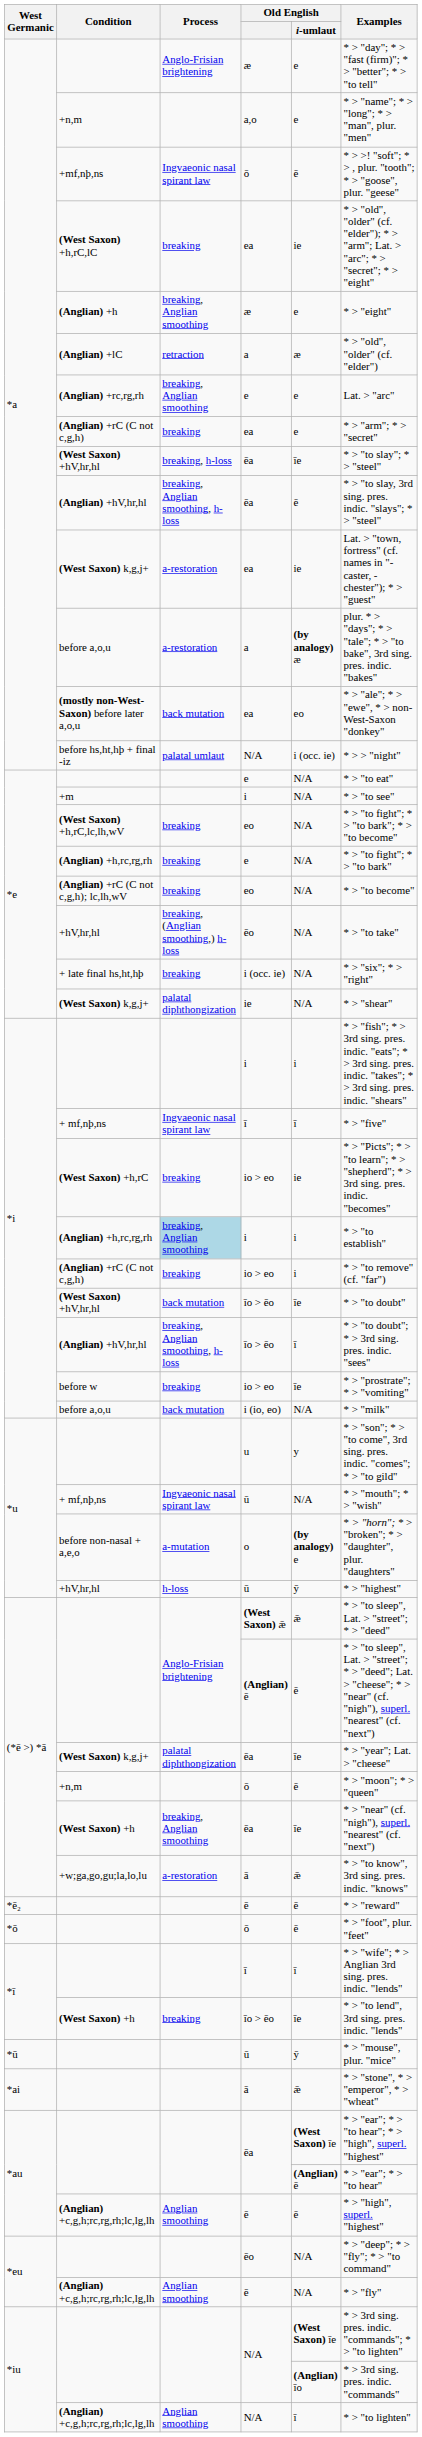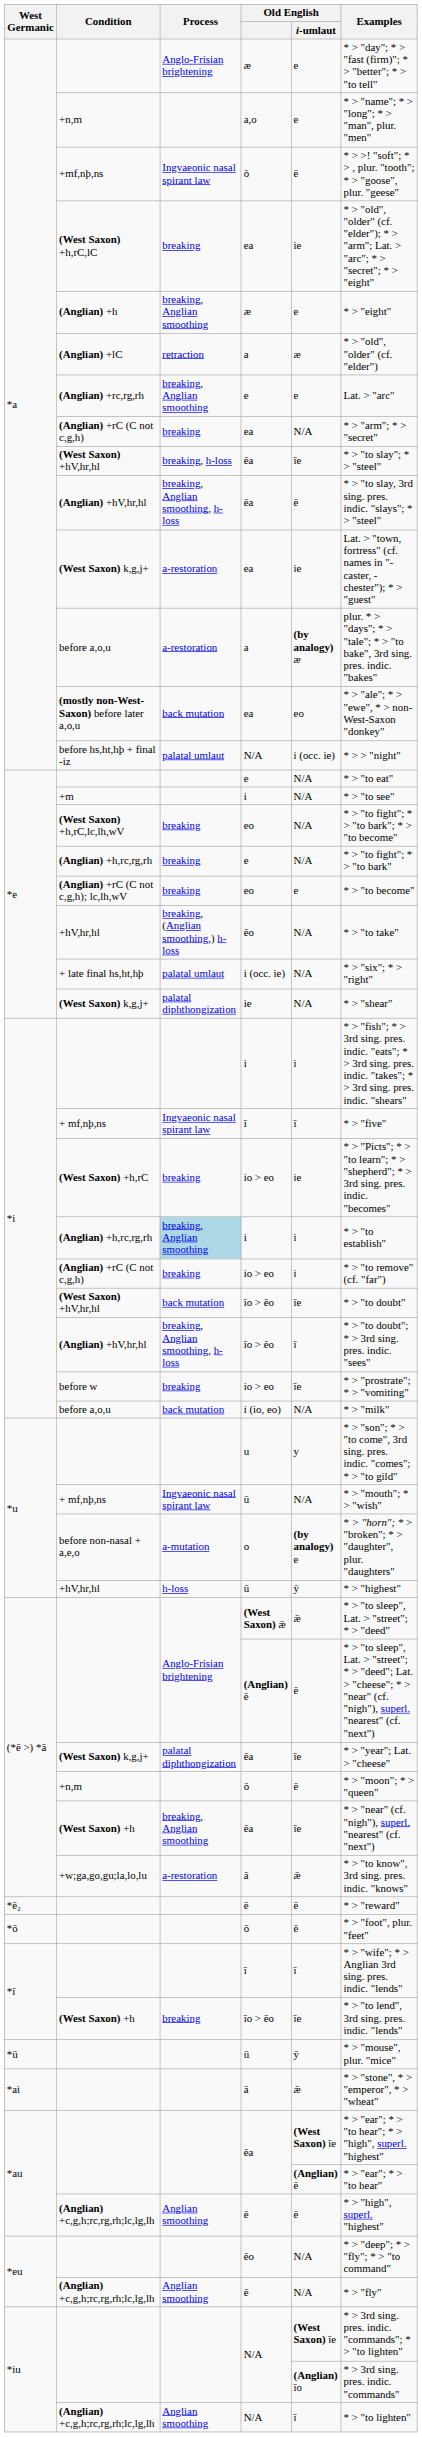(Anglian) +rC (C not c,g,h) / ea | Old English / i-umlaut: e -> N/A
(Anglian) +rC (C not c,g,h); lc,lh,wV | Old English / i-umlaut: N/A -> e
+ late final hs,ht,hþ | Process: breaking -> palatal umlaut
